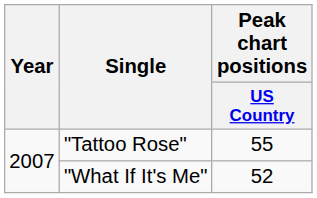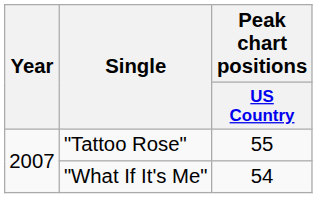"What If It's Me" | Peak chart positions / US Country: 52 -> 54
